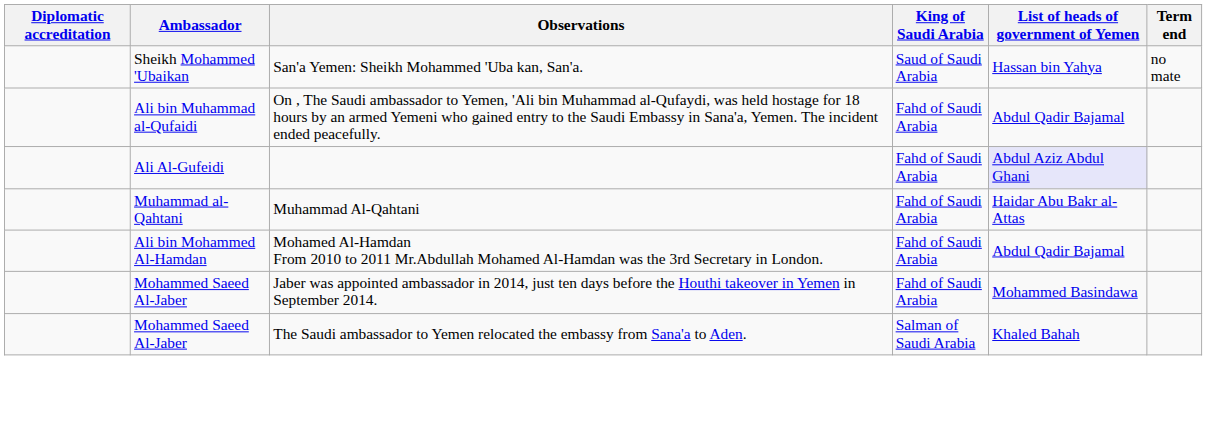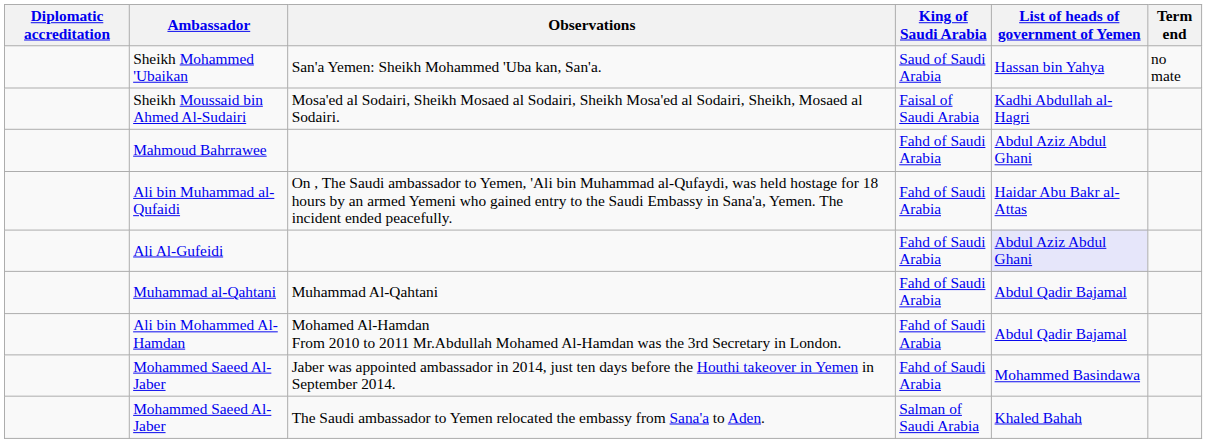+ row: Sheikh Moussaid bin Ahmed Al-Sudairi | Mosa'ed al Sodairi, Sheikh Mosaed al Sodairi, Sheikh Mosa'ed al Sodairi, Sheikh, Mosaed al Sodairi. | Faisal of Saudi Arabia | Kadhi Abdullah al-Hagri
+ row: Mahmoud Bahrrawee | Fahd of Saudi Arabia | Abdul Aziz Abdul Ghani
Ali bin Muhammad al-Qufaidi | List of heads of government of Yemen: Abdul Qadir Bajamal -> Haidar Abu Bakr al-Attas
Muhammad al-Qahtani | List of heads of government of Yemen: Haidar Abu Bakr al-Attas -> Abdul Qadir Bajamal
